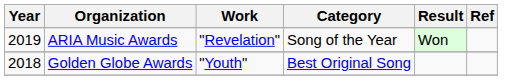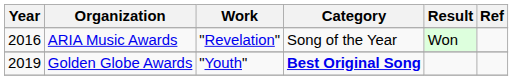ARIA Music Awards | Year: 2019 -> 2016
Golden Globe Awards | Year: 2018 -> 2019
Golden Globe Awards | Category: normal -> bold
